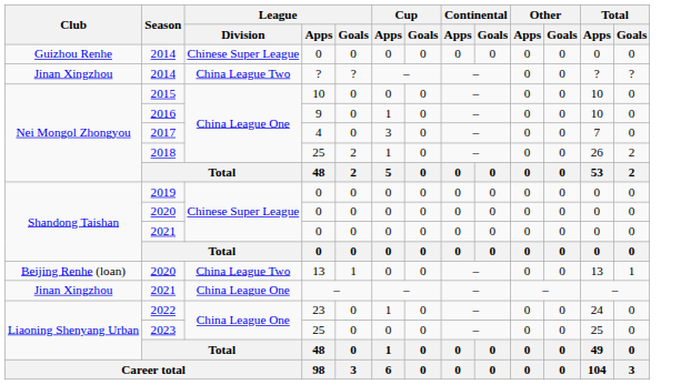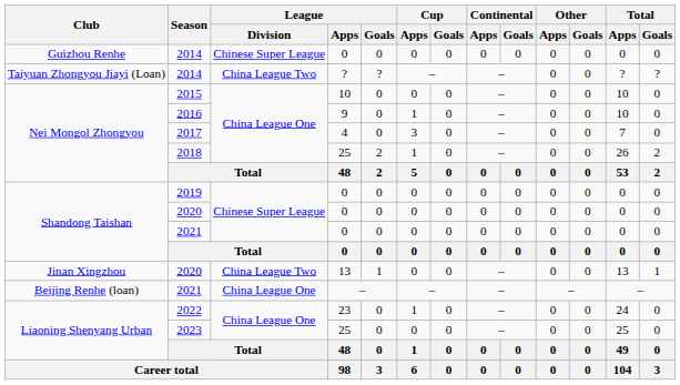2014 / ? | Club: Jinan Xingzhou -> Taiyuan Zhongyou Jiayi (Loan)
2020 / 13 | Club: Beijing Renhe (loan) -> Jinan Xingzhou
2021 / – | Club: Jinan Xingzhou -> Beijing Renhe (loan)
